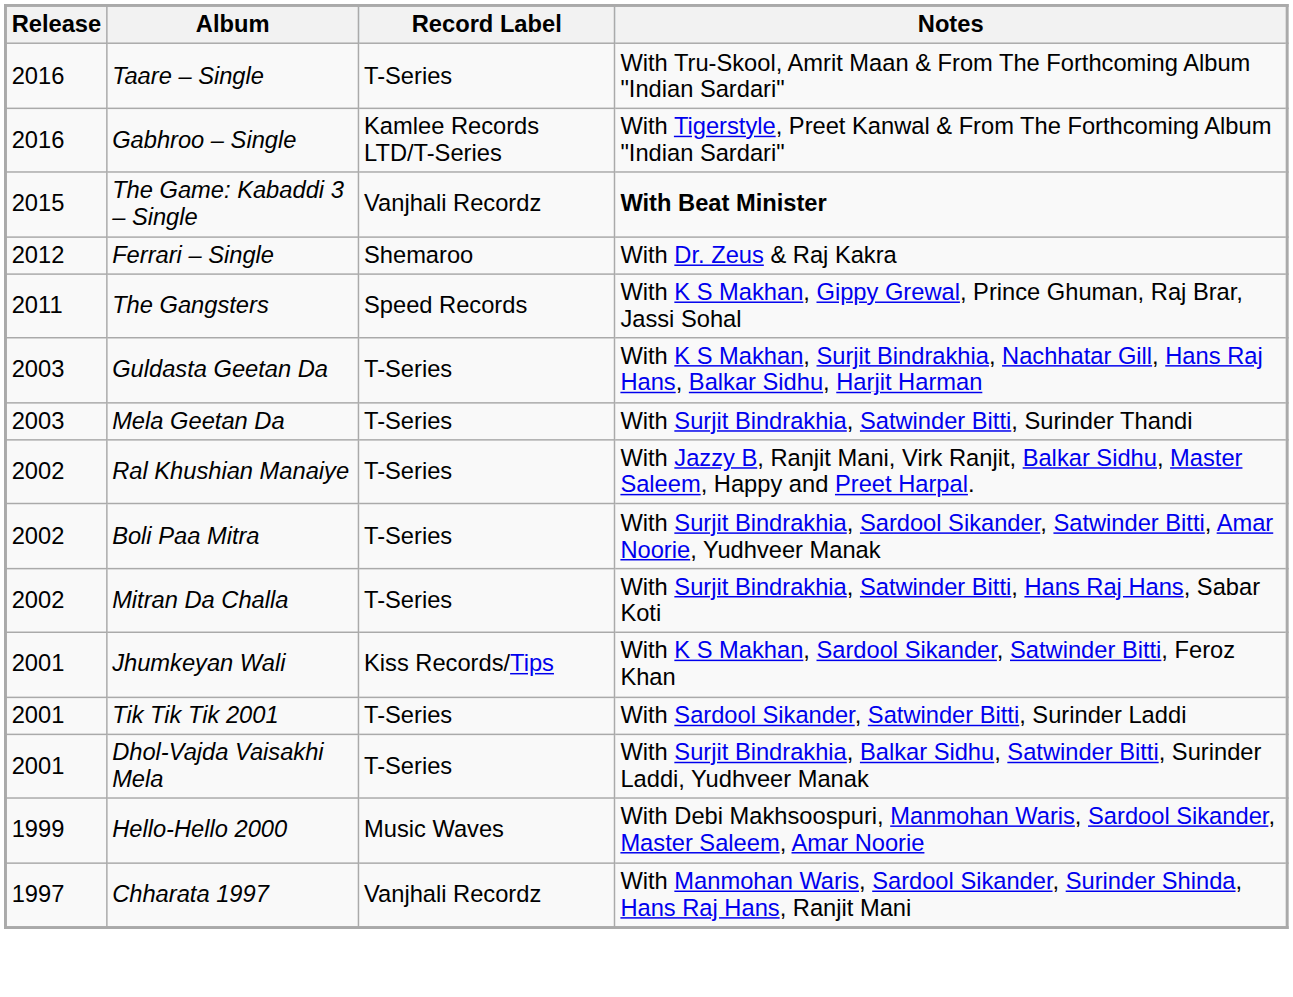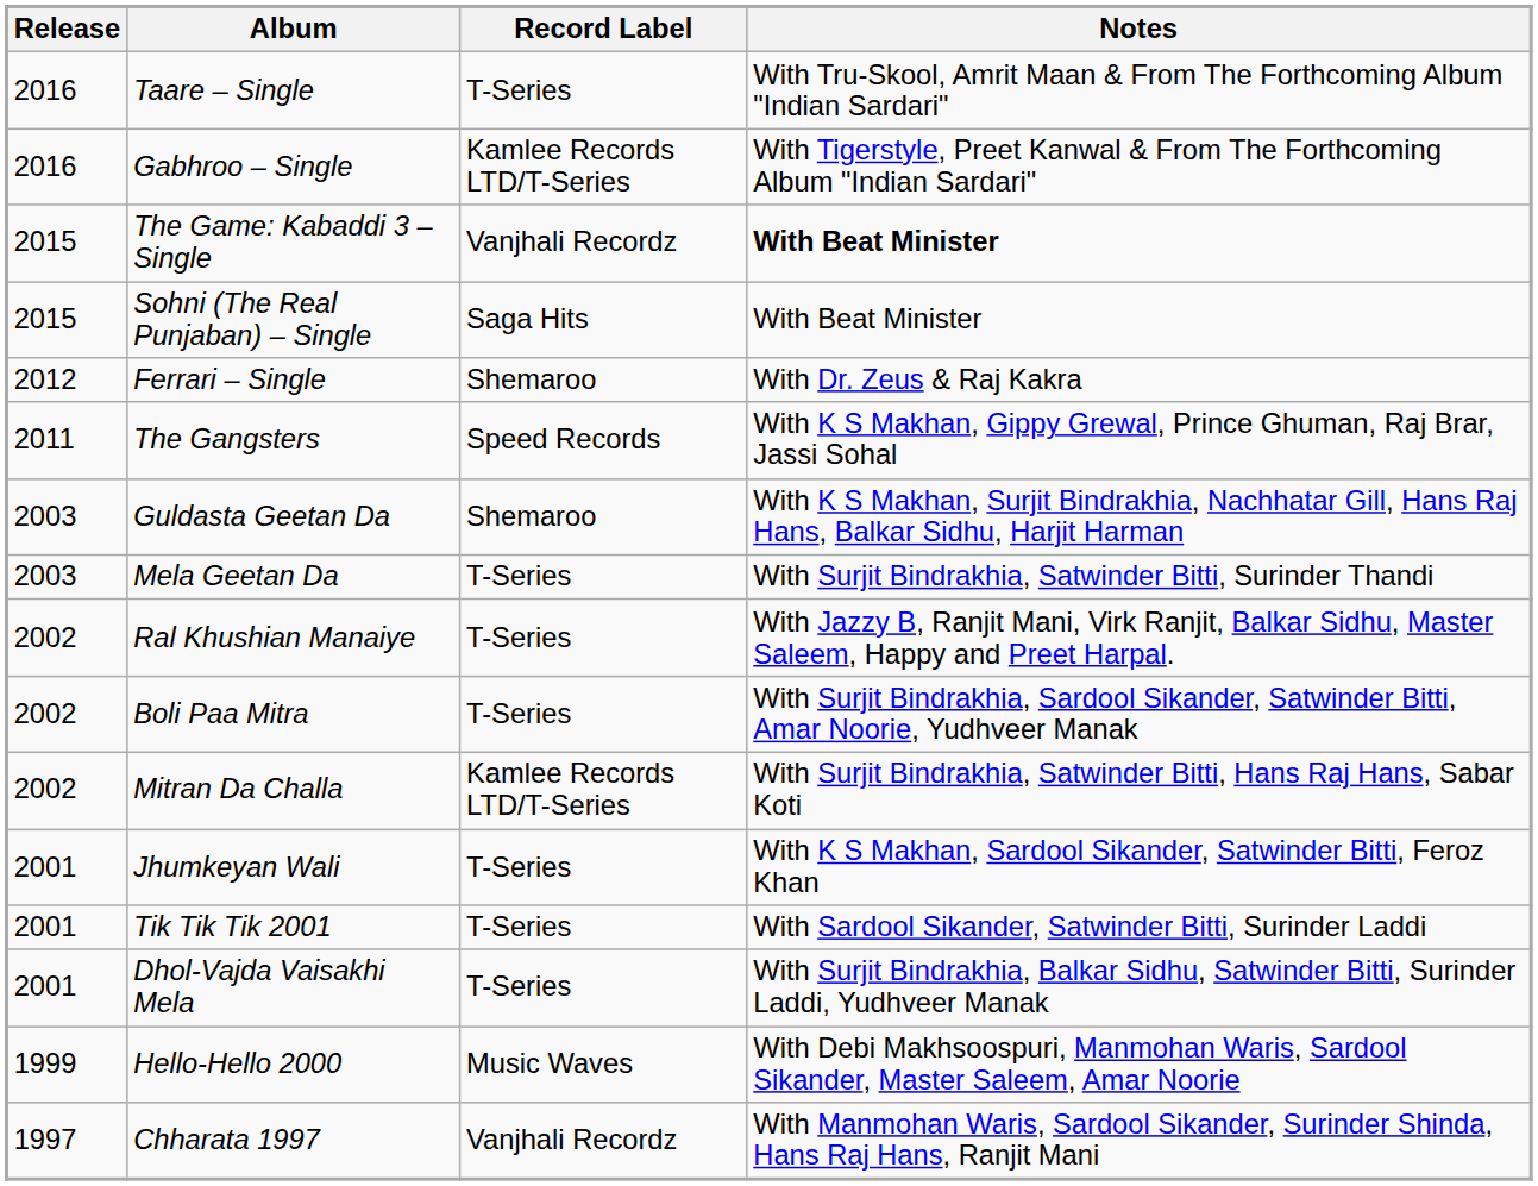+ row: 2015 | Sohni (The Real Punjaban) – Single | Saga Hits | With Beat Minister
Guldasta Geetan Da | Record Label: T-Series -> Shemaroo
Mitran Da Challa | Record Label: T-Series -> Kamlee Records LTD/T-Series
Jhumkeyan Wali | Record Label: Kiss Records/Tips -> T-Series
